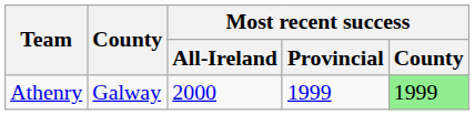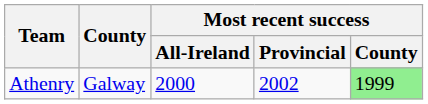Athenry | Most recent success / Provincial: 1999 -> 2002
